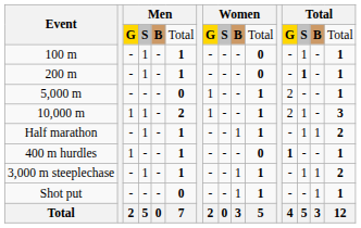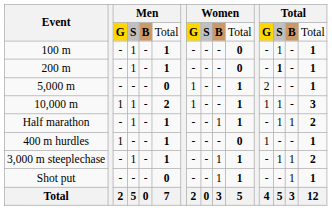10,000 m | column 13: 2 -> 1
400 m hurdles | column 13: bold -> normal
